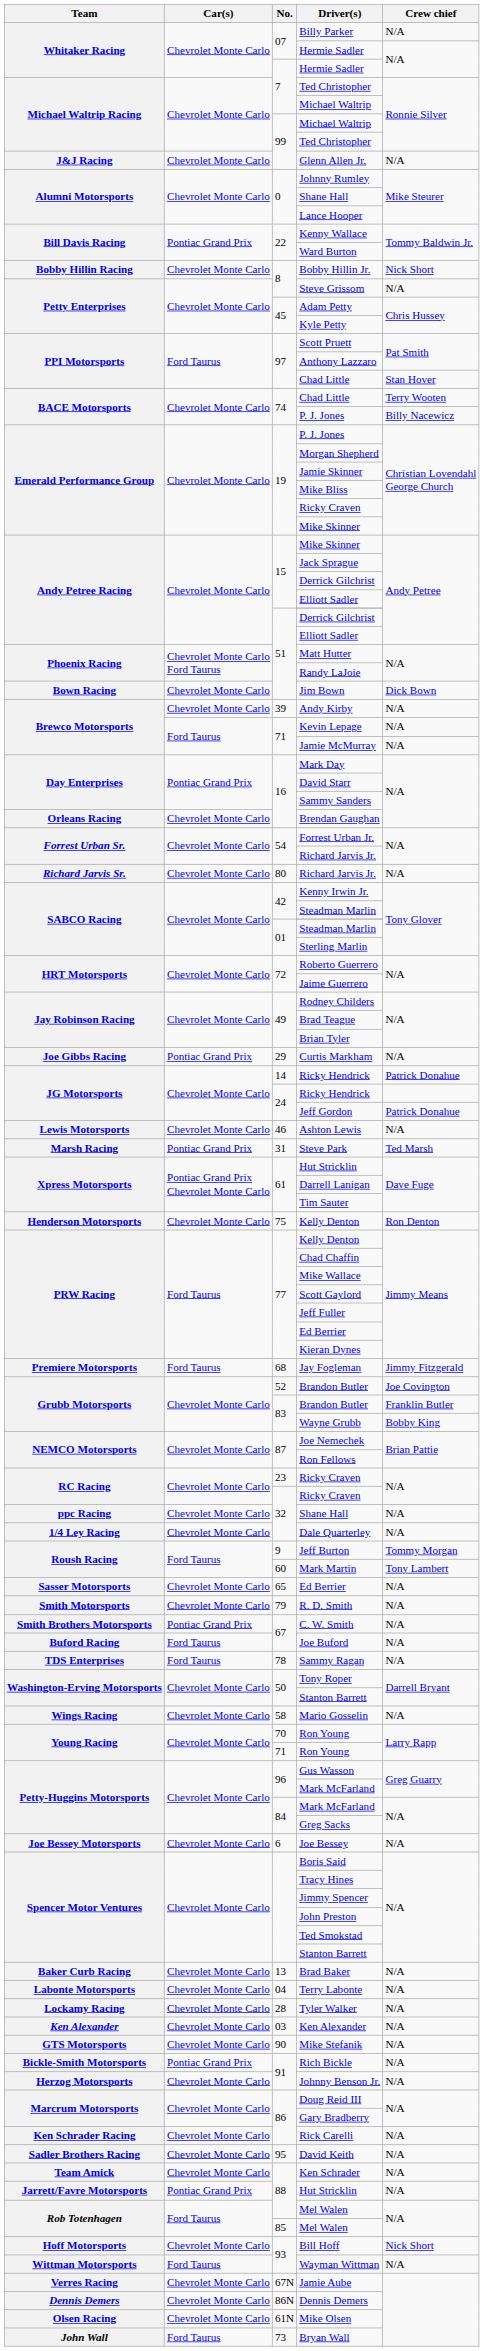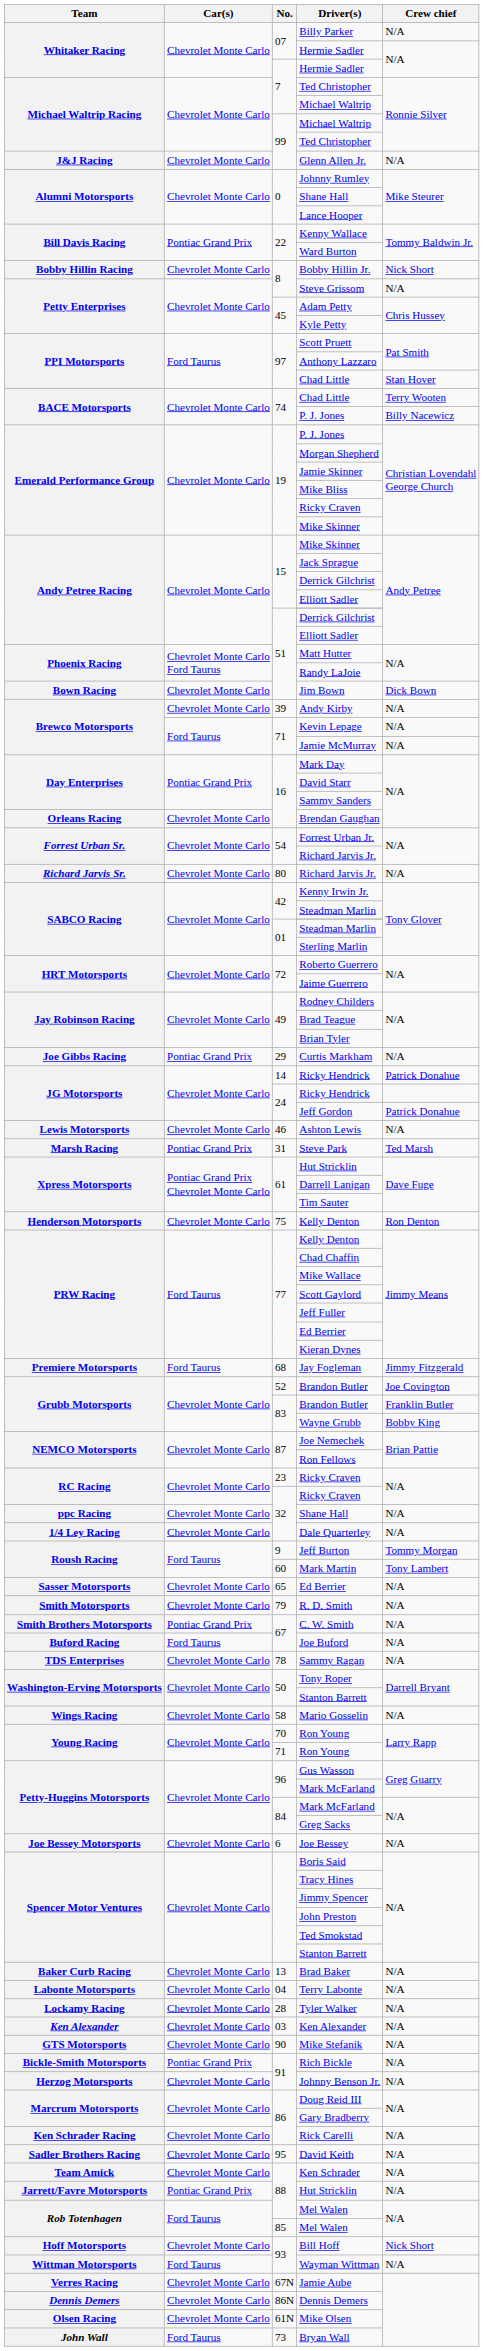Sammy Ragan | Car(s): Ford Taurus -> Chevrolet Monte Carlo
